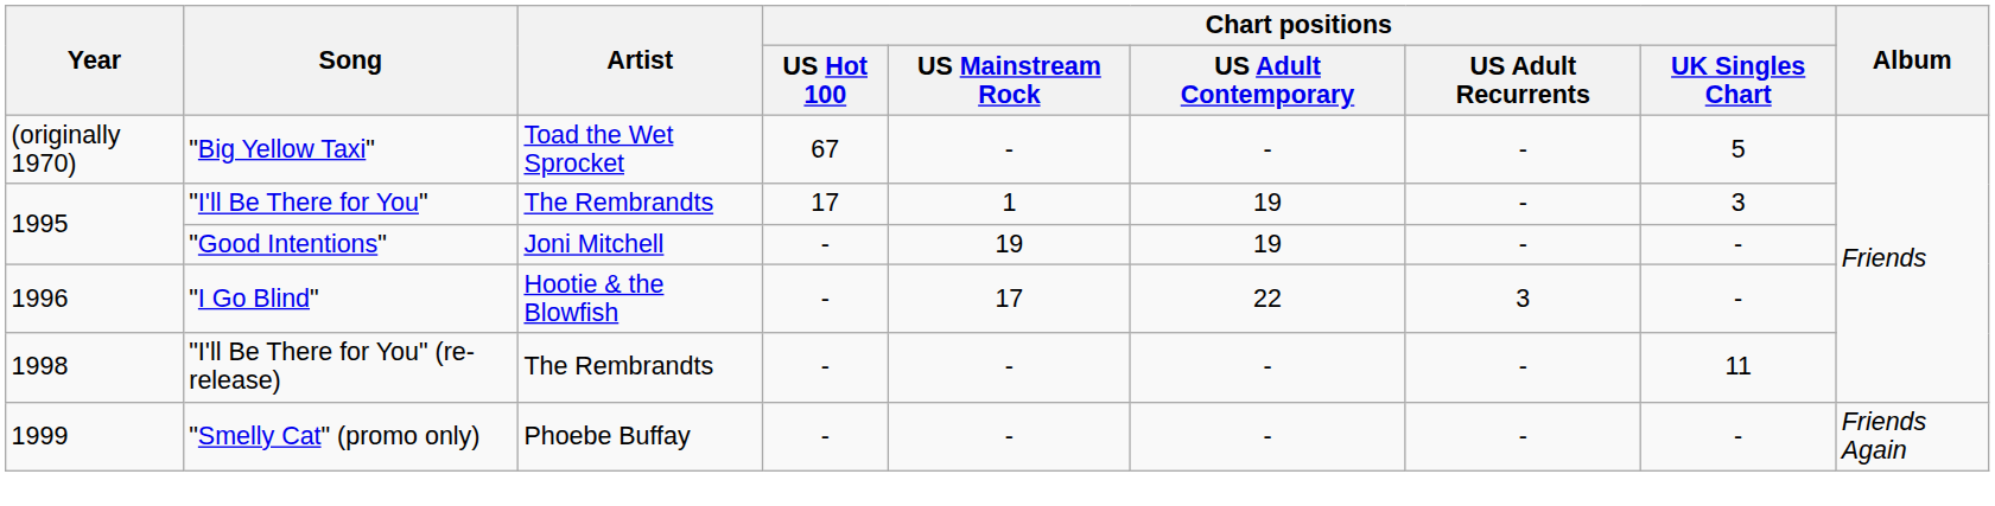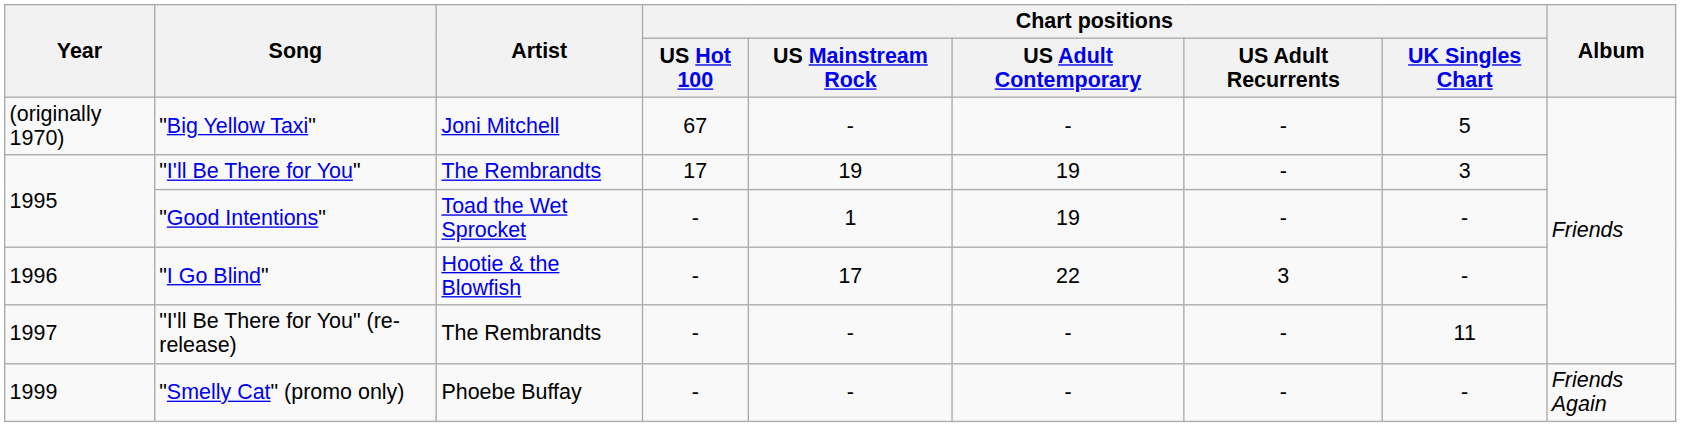"Big Yellow Taxi" | Artist: Toad the Wet Sprocket -> Joni Mitchell
"I'll Be There for You" | Chart positions / US Mainstream Rock: 1 -> 19
"Good Intentions" | Artist: Joni Mitchell -> Toad the Wet Sprocket
"Good Intentions" | Chart positions / US Mainstream Rock: 19 -> 1
"I'll Be There for You" (re-release) | Year: 1998 -> 1997
